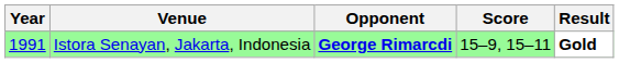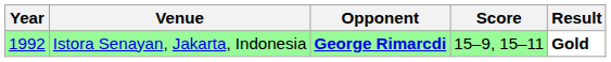Istora Senayan, Jakarta, Indonesia | Year: 1991 -> 1992
